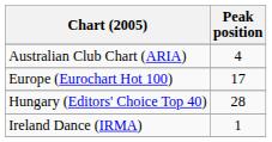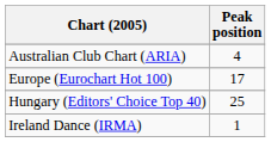Hungary (Editors' Choice Top 40) | Peak position: 28 -> 25
